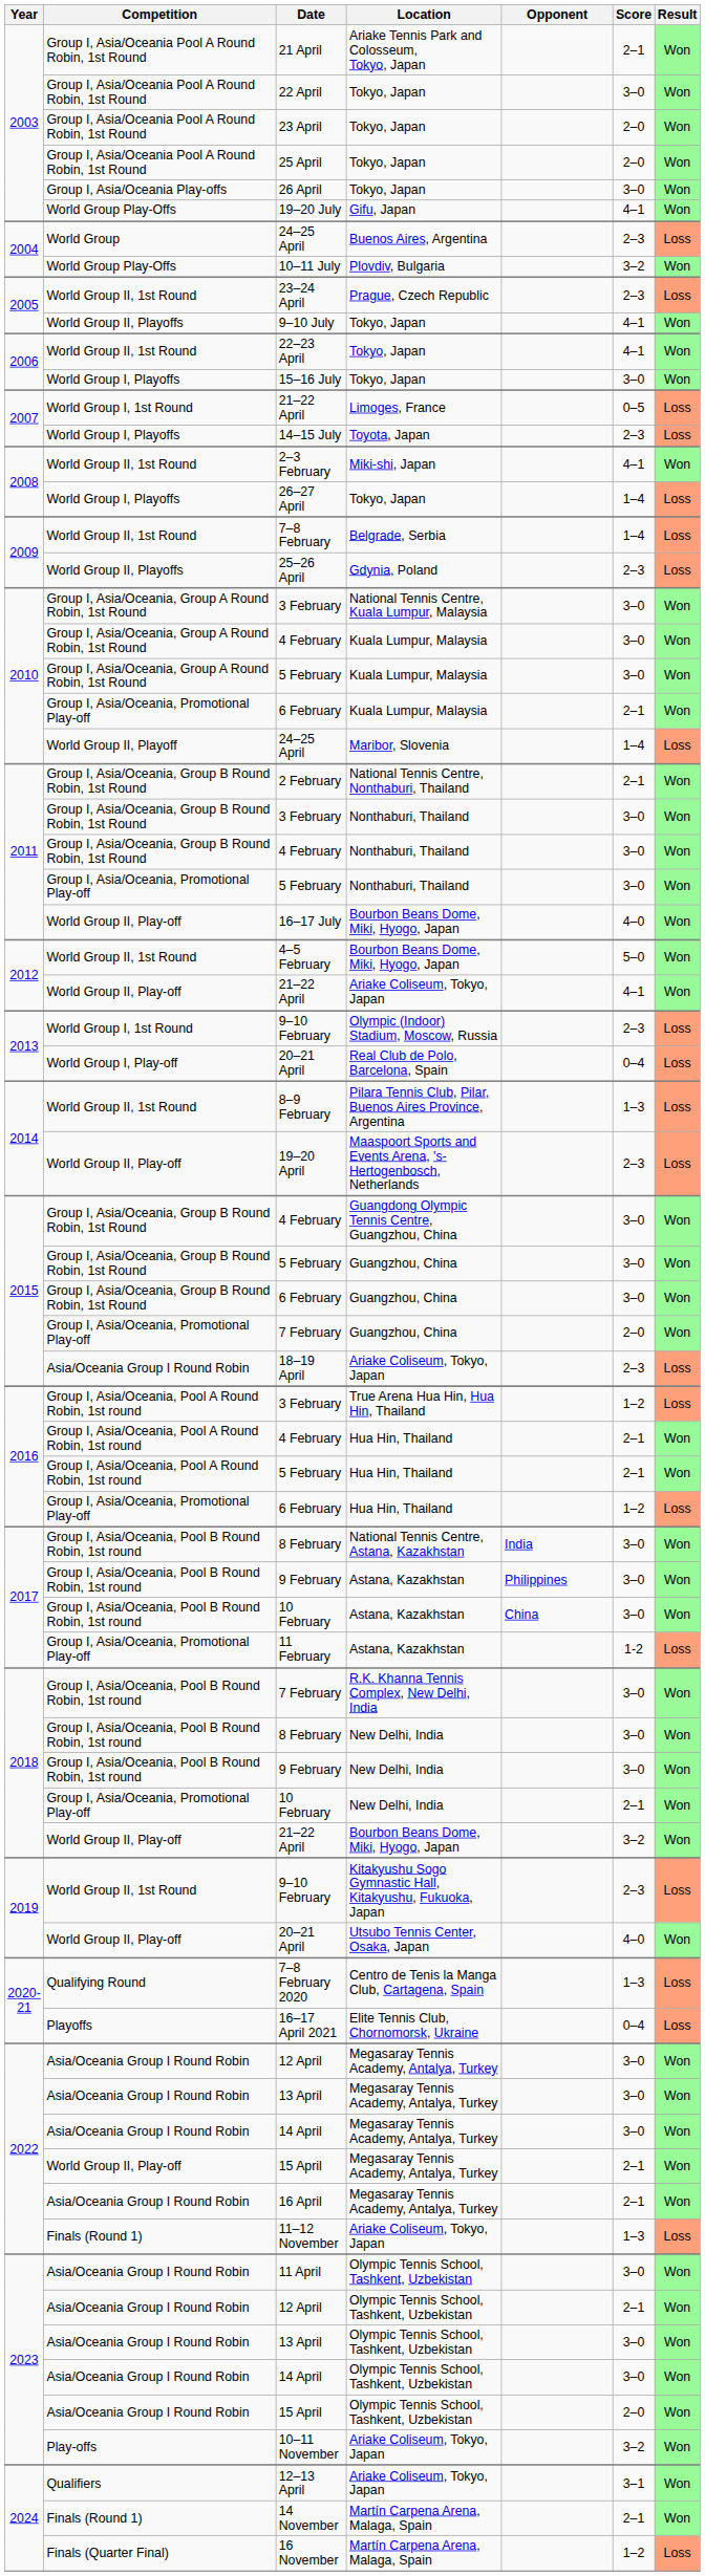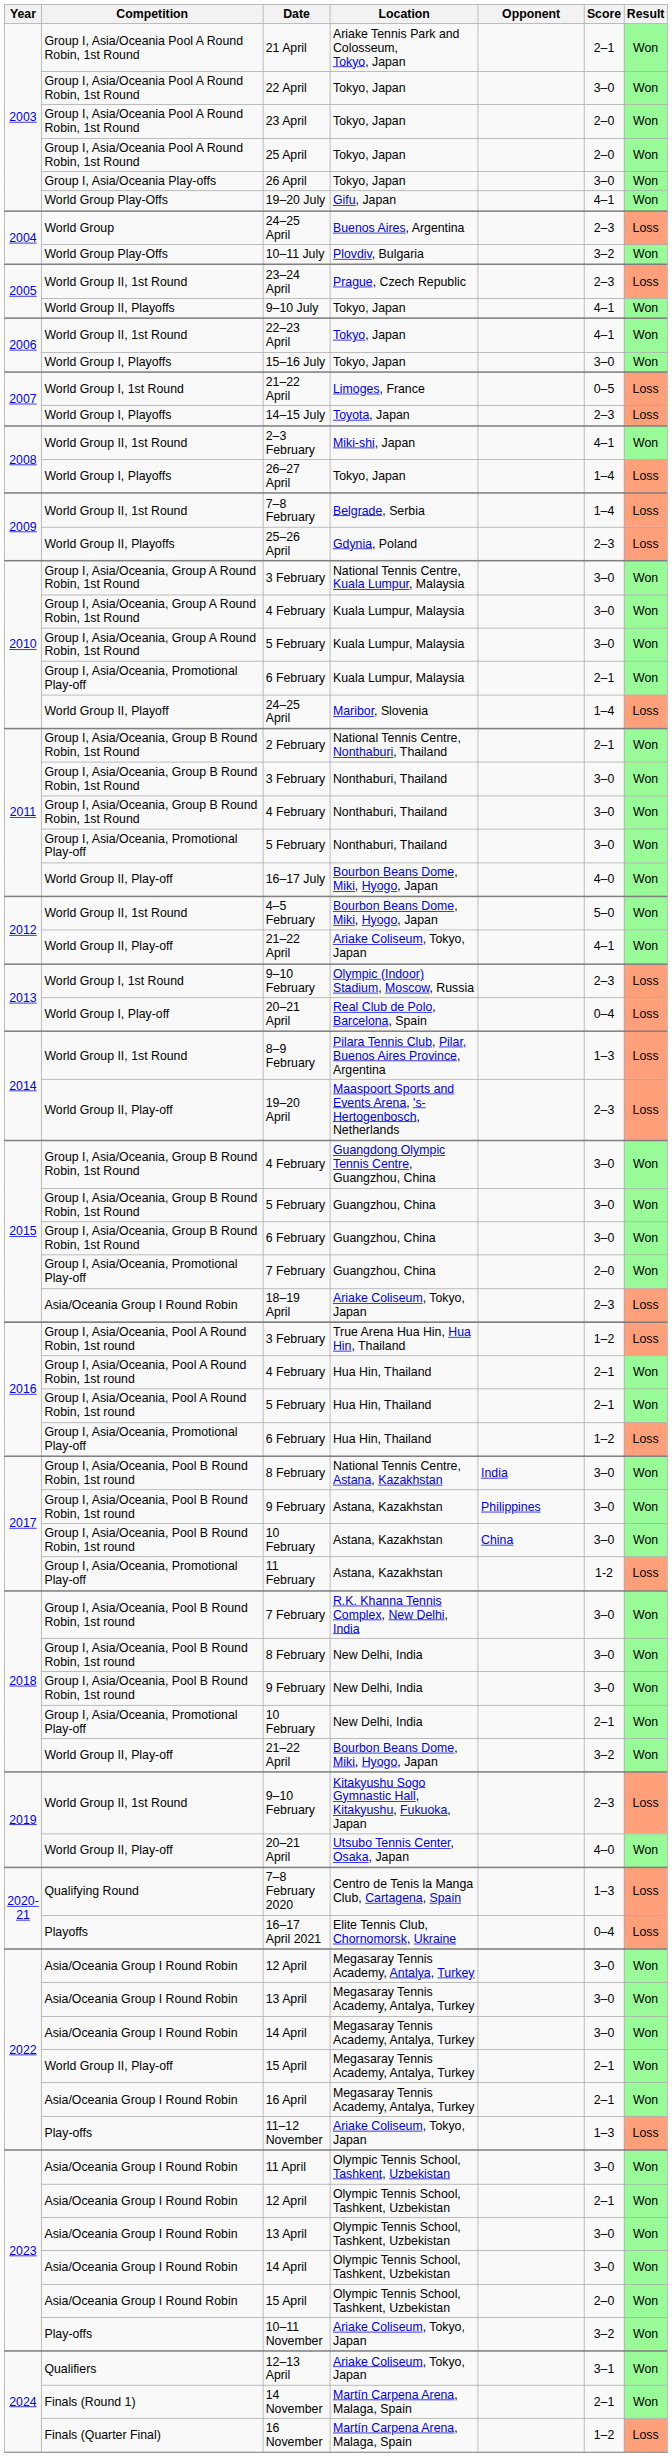11–12 November | Competition: Finals (Round 1) -> Play-offs
